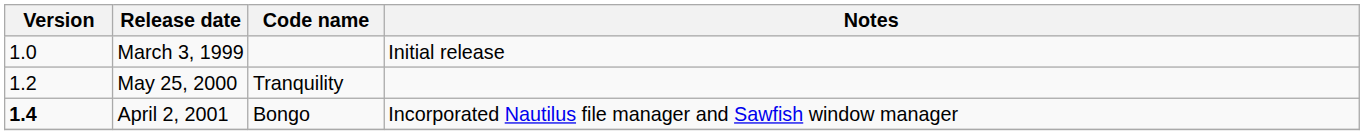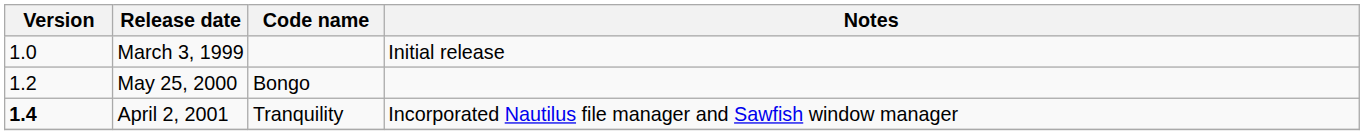May 25, 2000 | Code name: Tranquility -> Bongo
April 2, 2001 | Code name: Bongo -> Tranquility
